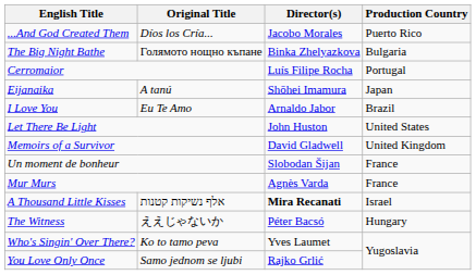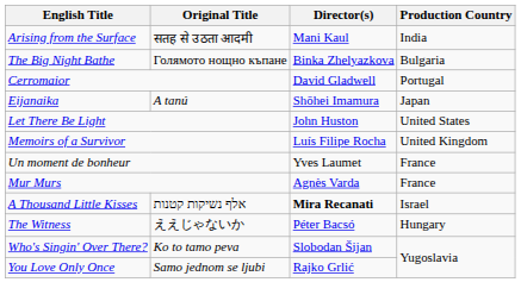- row: ...And God Created Them | Díos los Cría... | Jacobo Morales | Puerto Rico
+ row: Arising from the Surface | सतह से उठता आदमी | Mani Kaul | India
Cerromaior | Director(s): Luís Filipe Rocha -> David Gladwell
- row: I Love You | Eu Te Amo | Arnaldo Jabor | Brazil
Memoirs of a Survivor | Director(s): David Gladwell -> Luís Filipe Rocha
Un moment de bonheur | Director(s): Slobodan Šijan -> Yves Laumet
Who's Singin' Over There? | Director(s): Yves Laumet -> Slobodan Šijan
